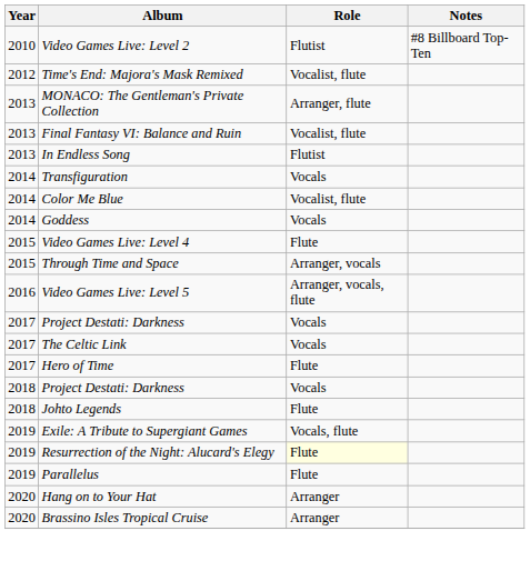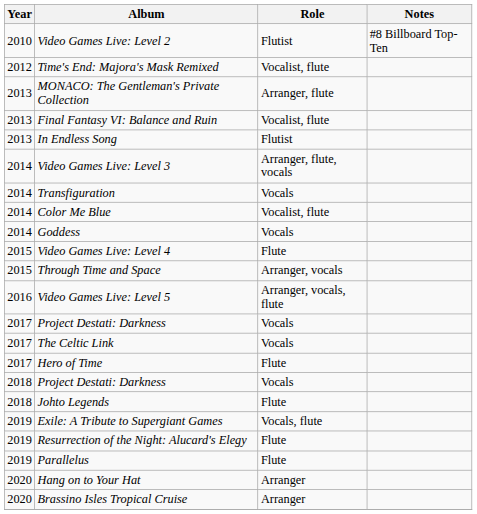+ row: 2014 | Video Games Live: Level 3 | Arranger, flute, vocals
Resurrection of the Night: Alucard's Elegy | Role: lightyellow background -> no background
